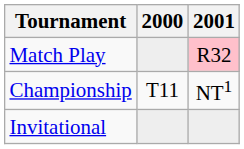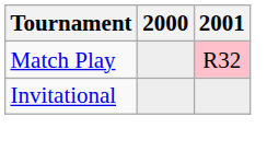- row: Championship | T11 | NT1
